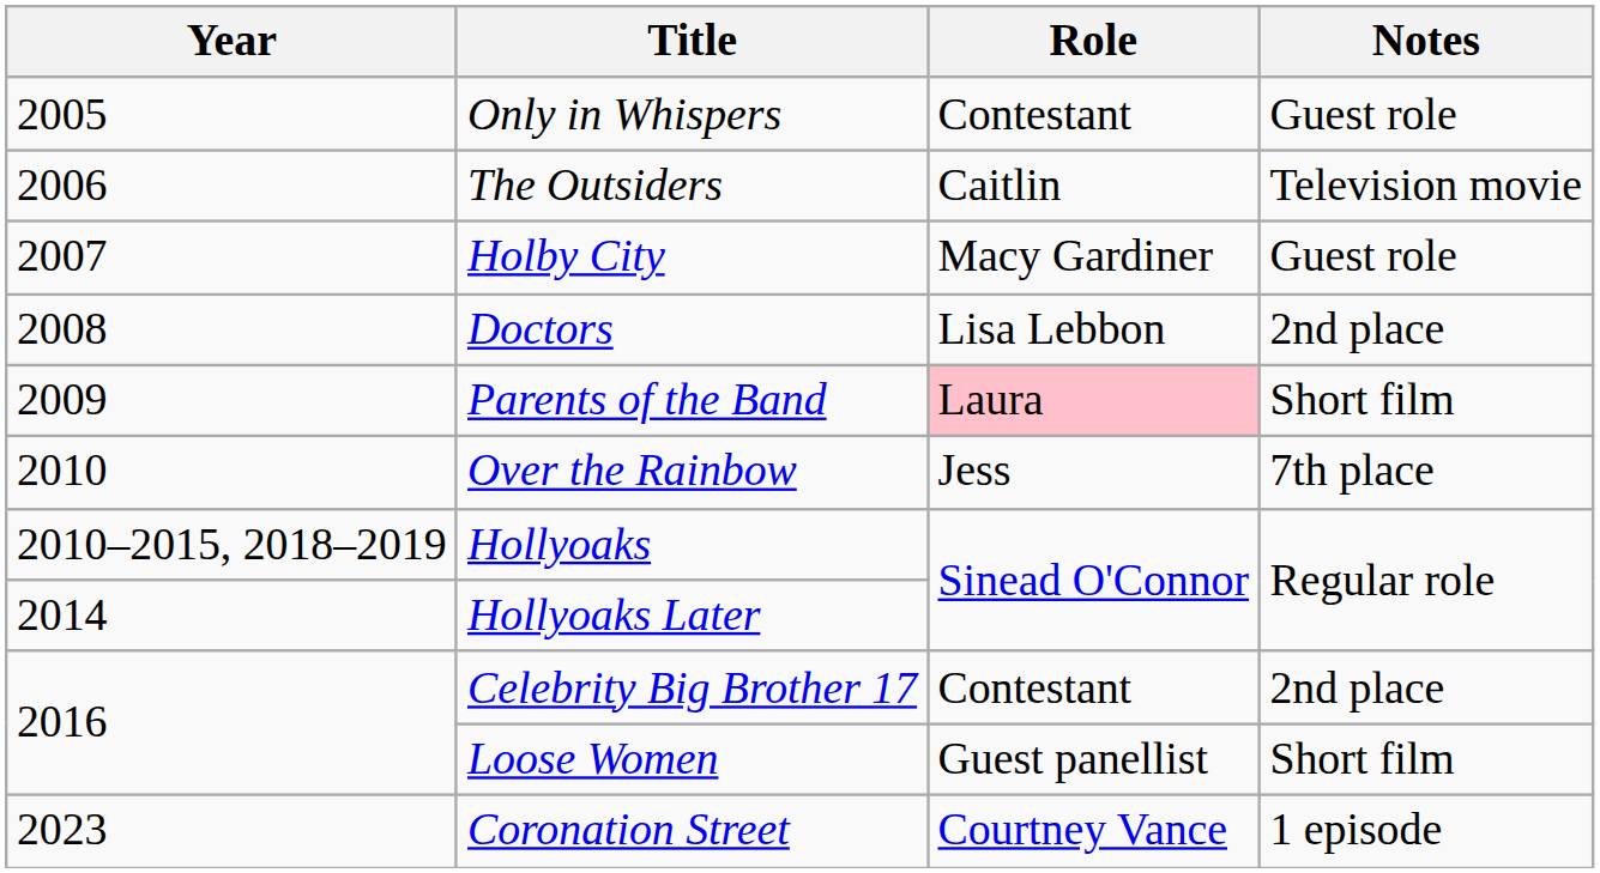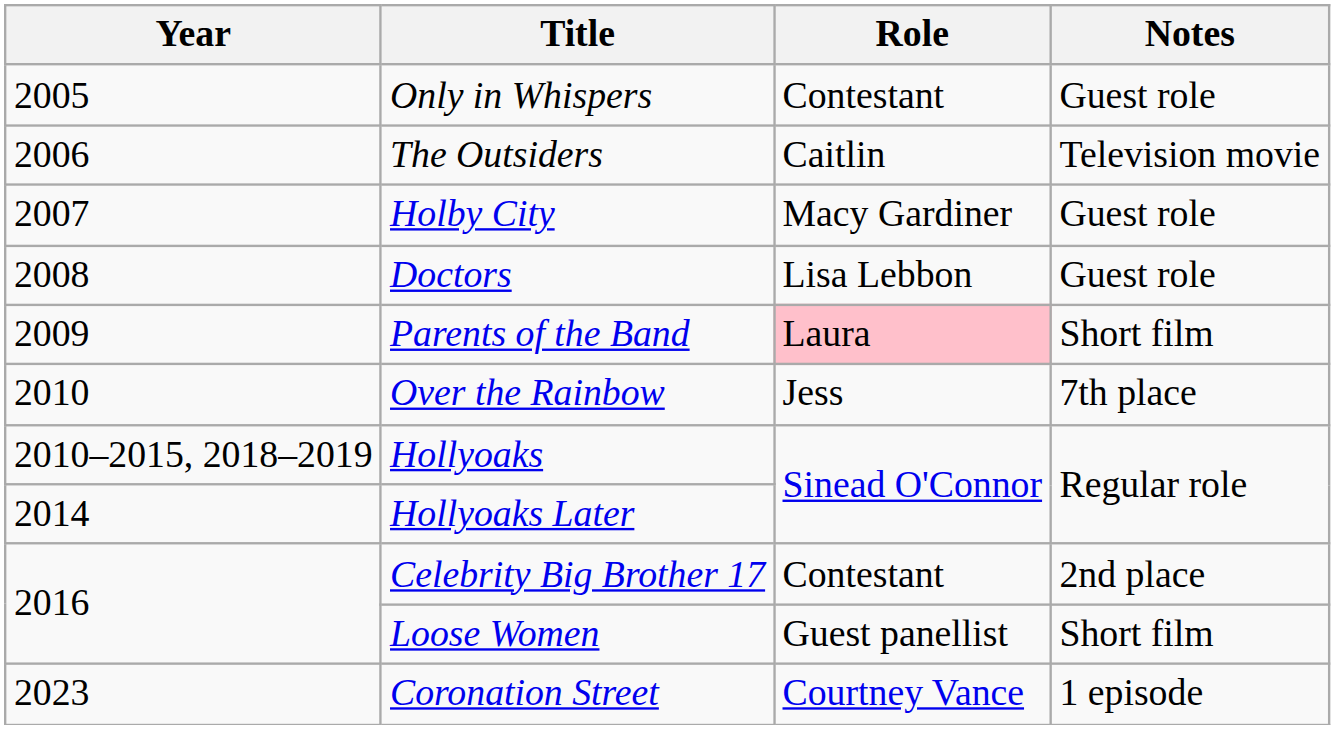Doctors | Notes: 2nd place -> Guest role
